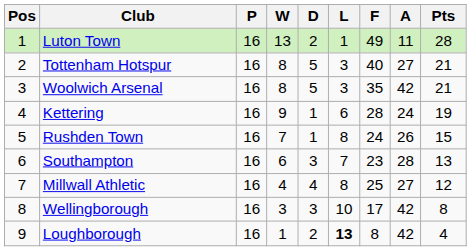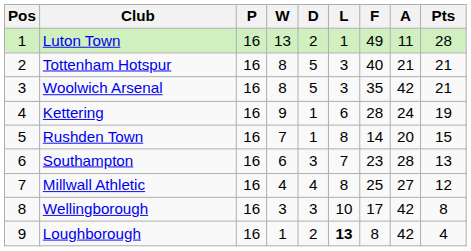Tottenham Hotspur | A: 27 -> 21
Rushden Town | F: 24 -> 14
Rushden Town | A: 26 -> 20
